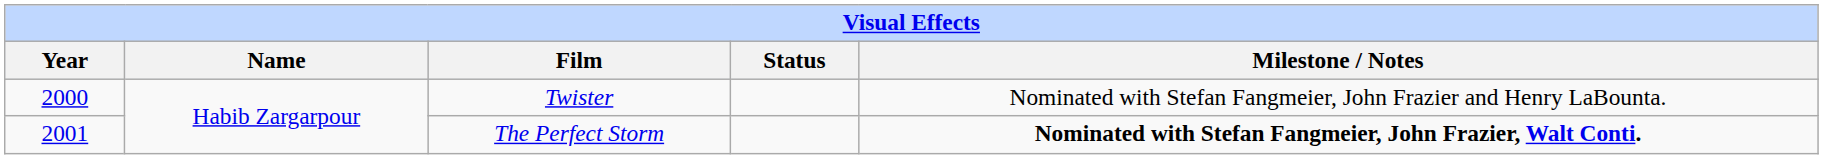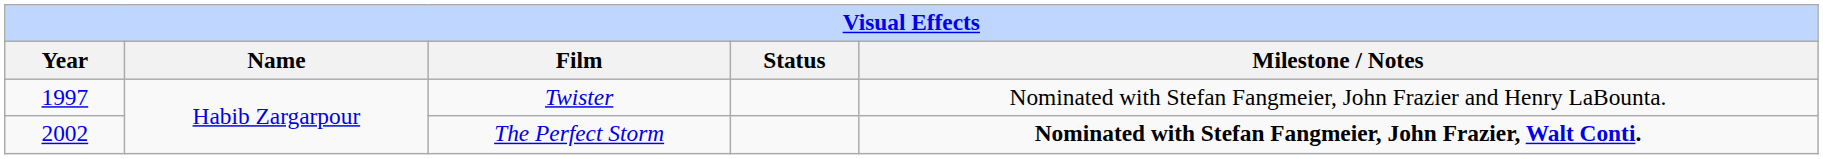Twister | Year: 2000 -> 1997
The Perfect Storm | Year: 2001 -> 2002
